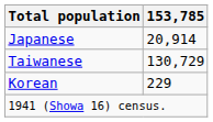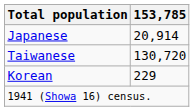Taiwanese | 153,785: 130,729 -> 130,720
